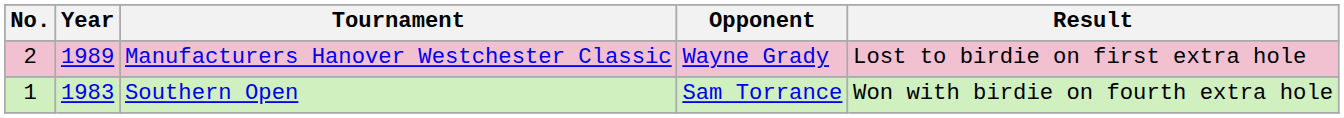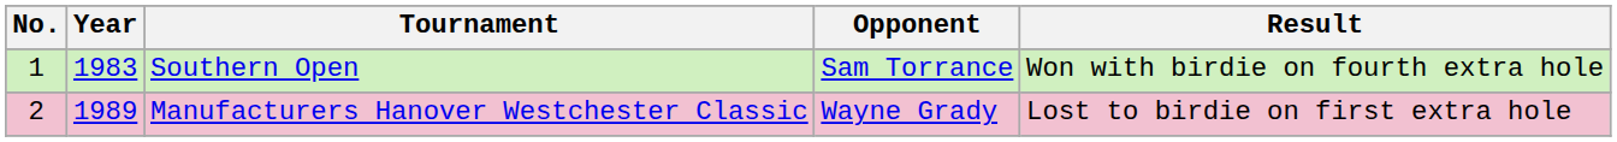rows swapped: Southern Open <-> Manufacturers Hanover Westchester Classic
